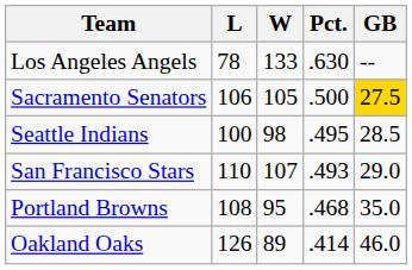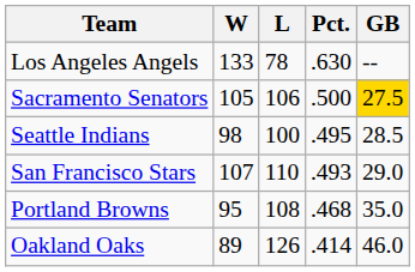columns swapped: W <-> L
